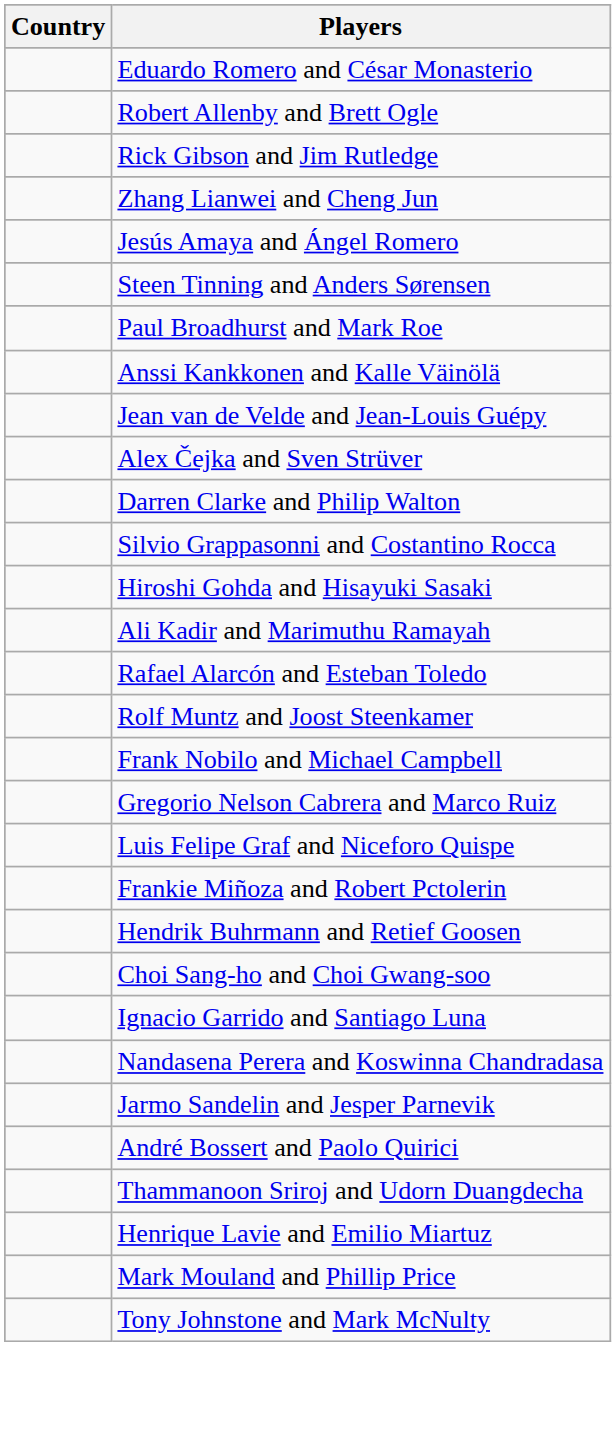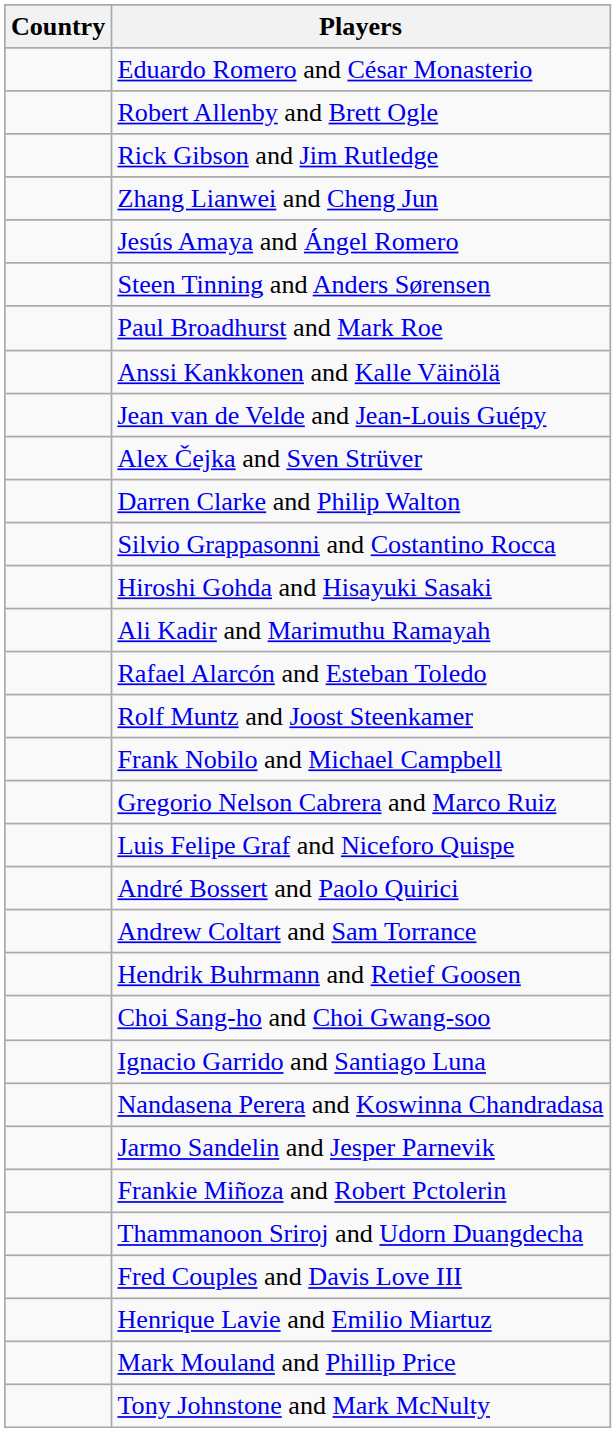rows swapped: Frankie Miñoza and Robert Pctolerin <-> André Bossert and Paolo Quirici
+ row: Andrew Coltart and Sam Torrance
+ row: Fred Couples and Davis Love III
